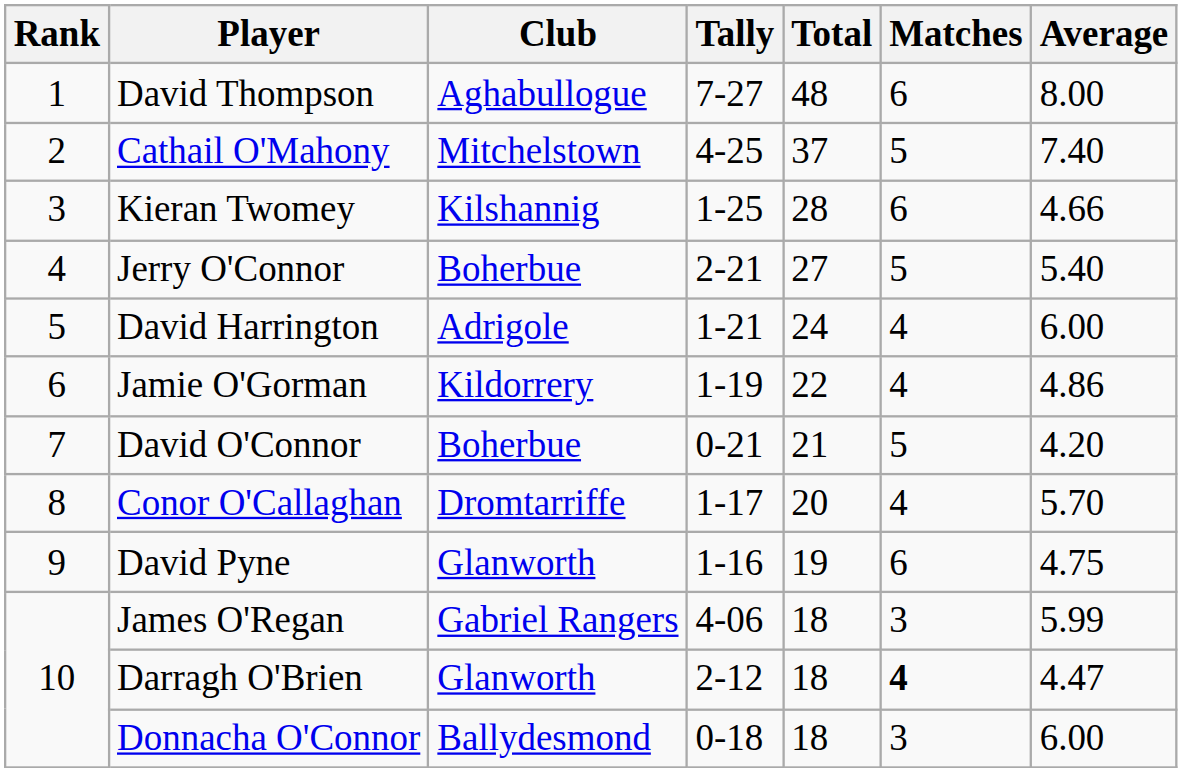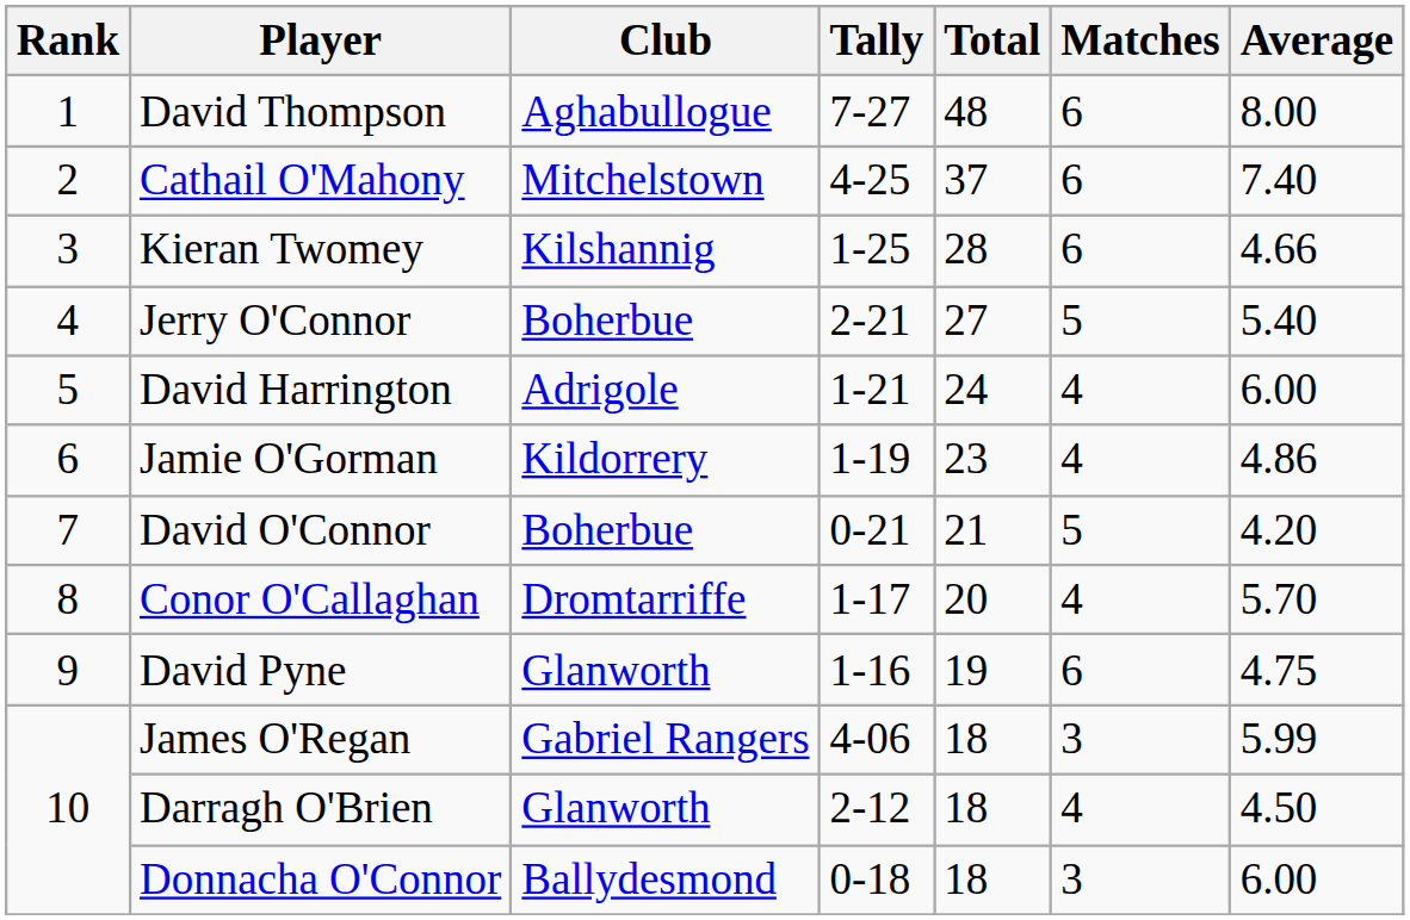Cathail O'Mahony | Matches: 5 -> 6
Jamie O'Gorman | Total: 22 -> 23
Darragh O'Brien | Matches: bold -> normal
Darragh O'Brien | Average: 4.47 -> 4.50
